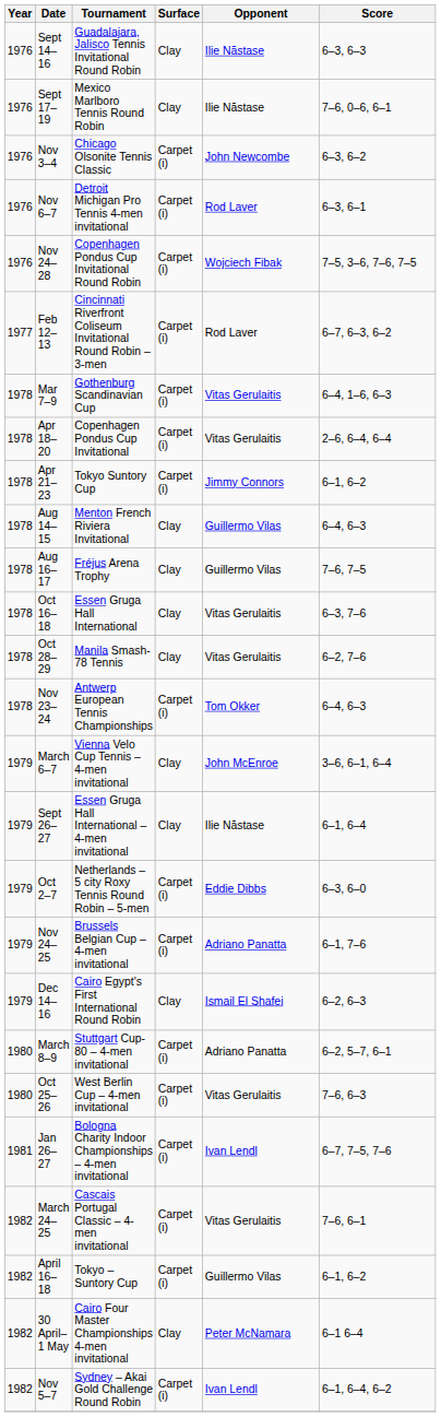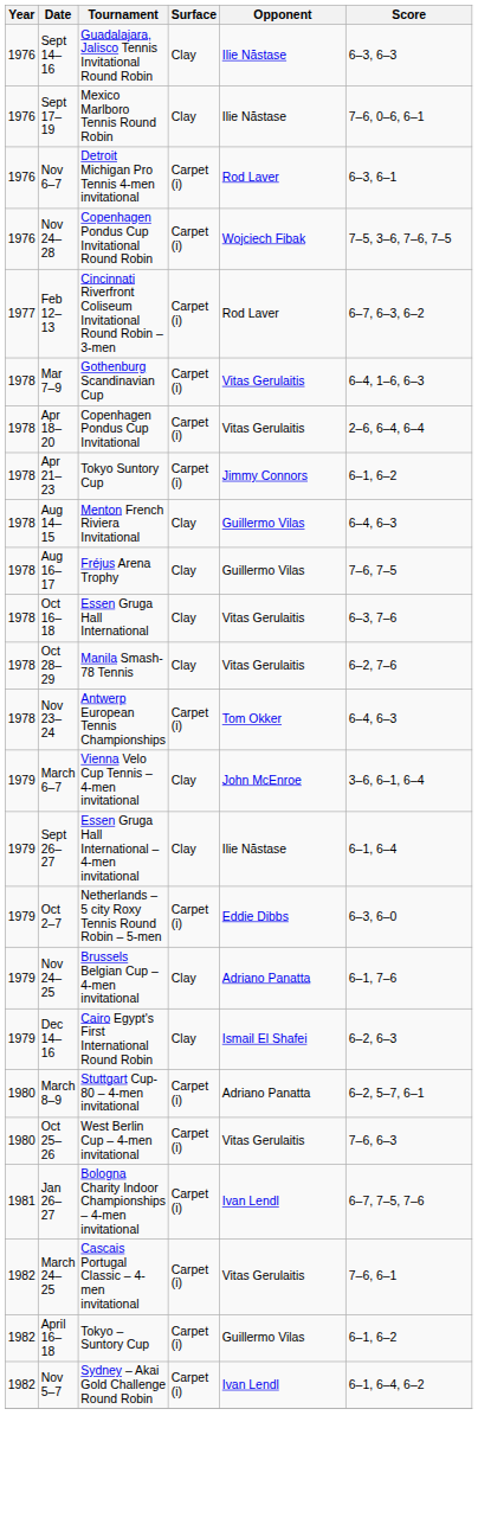- row: 1976 | Nov 3–4 | Chicago Olsonite Tennis Classic | Carpet (i) | John Newcombe | 6–3, 6–2
Nov 24–25 | Surface: Carpet (i) -> Clay
- row: 1982 | 30 April–1 May | Cairo Four Master Championships 4-men invitational | Clay | Peter McNamara | 6–1 6–4
